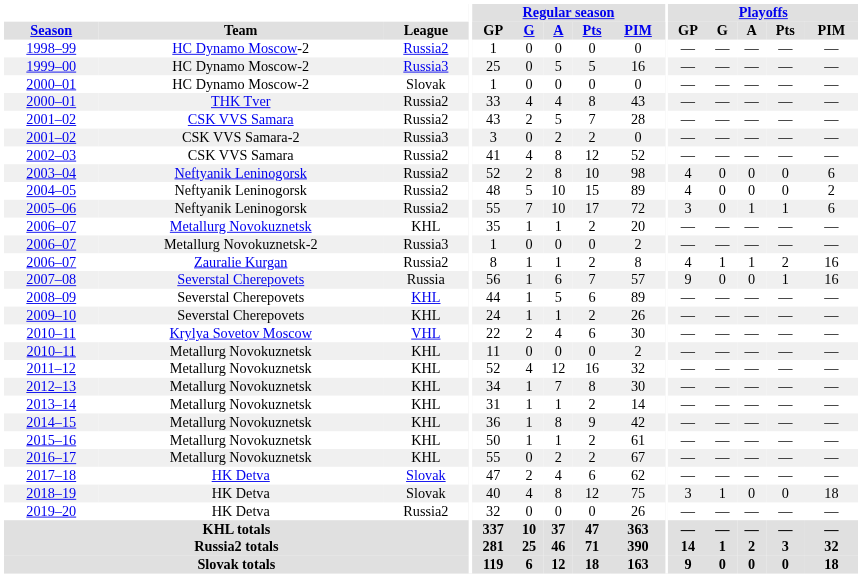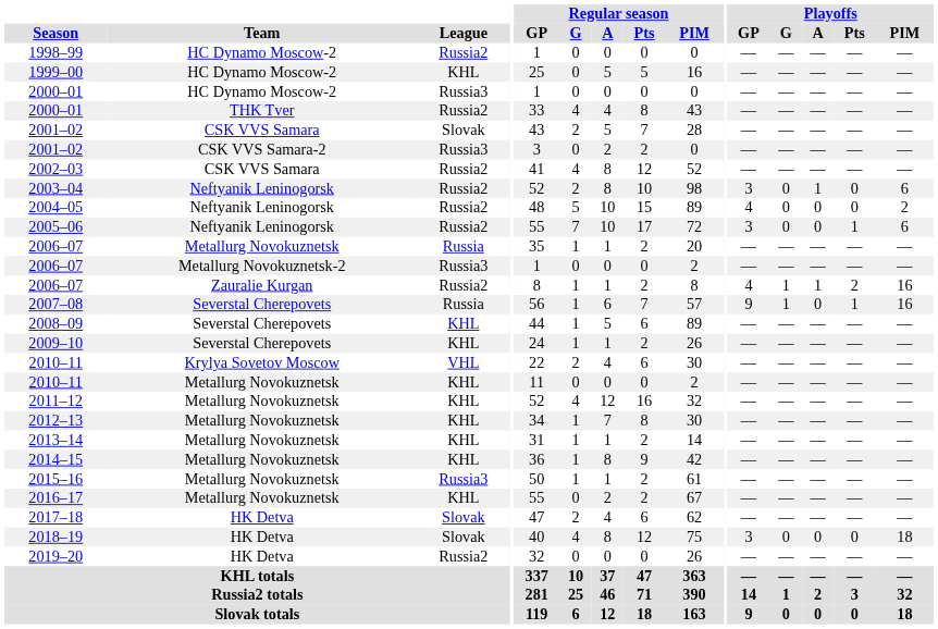1999–00 | League: Russia3 -> KHL
2000–01 / HC Dynamo Moscow-2 | League: Slovak -> Russia3
2001–02 / CSK VVS Samara | League: Russia2 -> Slovak
2003–04 | Playoffs / GP: 4 -> 3
2003–04 | Playoffs / A: 0 -> 1
2005–06 | Playoffs / A: 1 -> 0
2006–07 / Metallurg Novokuznetsk | League: KHL -> Russia
2007–08 | Playoffs / G: 0 -> 1
2015–16 | League: KHL -> Russia3
2018–19 | Playoffs / G: 1 -> 0
